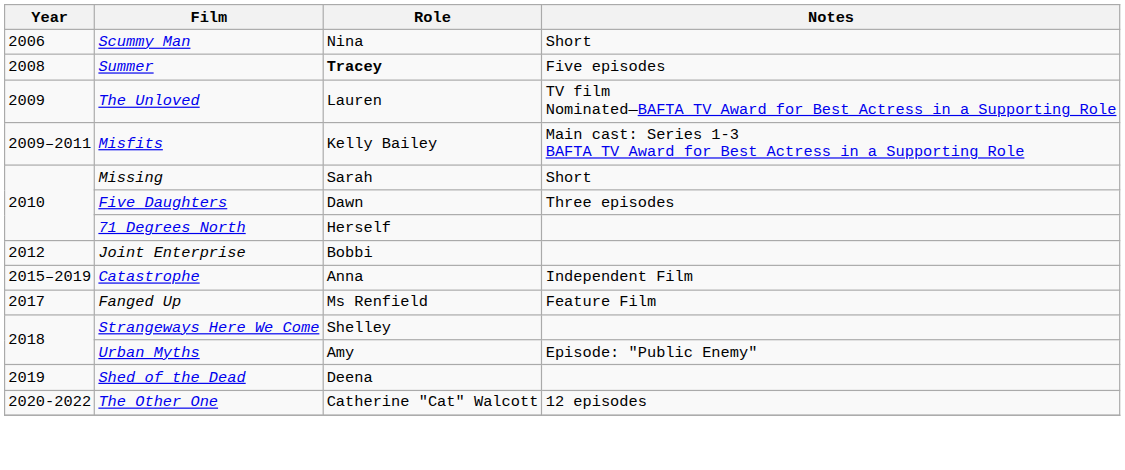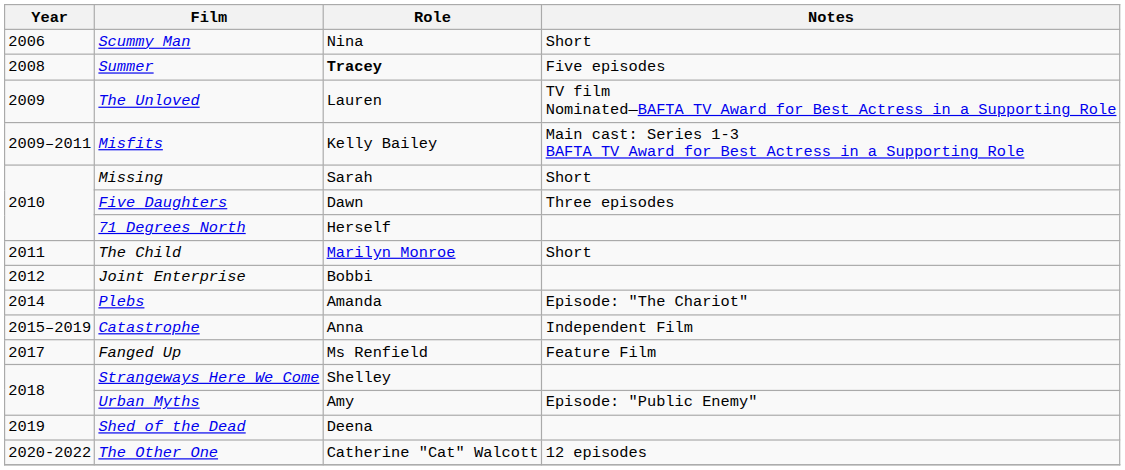+ row: 2011 | The Child | Marilyn Monroe | Short
+ row: 2014 | Plebs | Amanda | Episode: "The Chariot"
